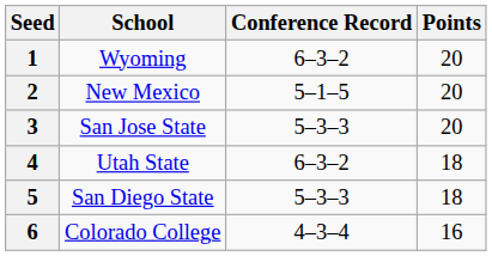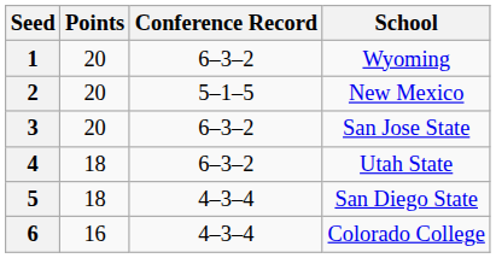columns swapped: School <-> Points
3 | Conference Record: 5–3–3 -> 6–3–2
5 | Conference Record: 5–3–3 -> 4–3–4
